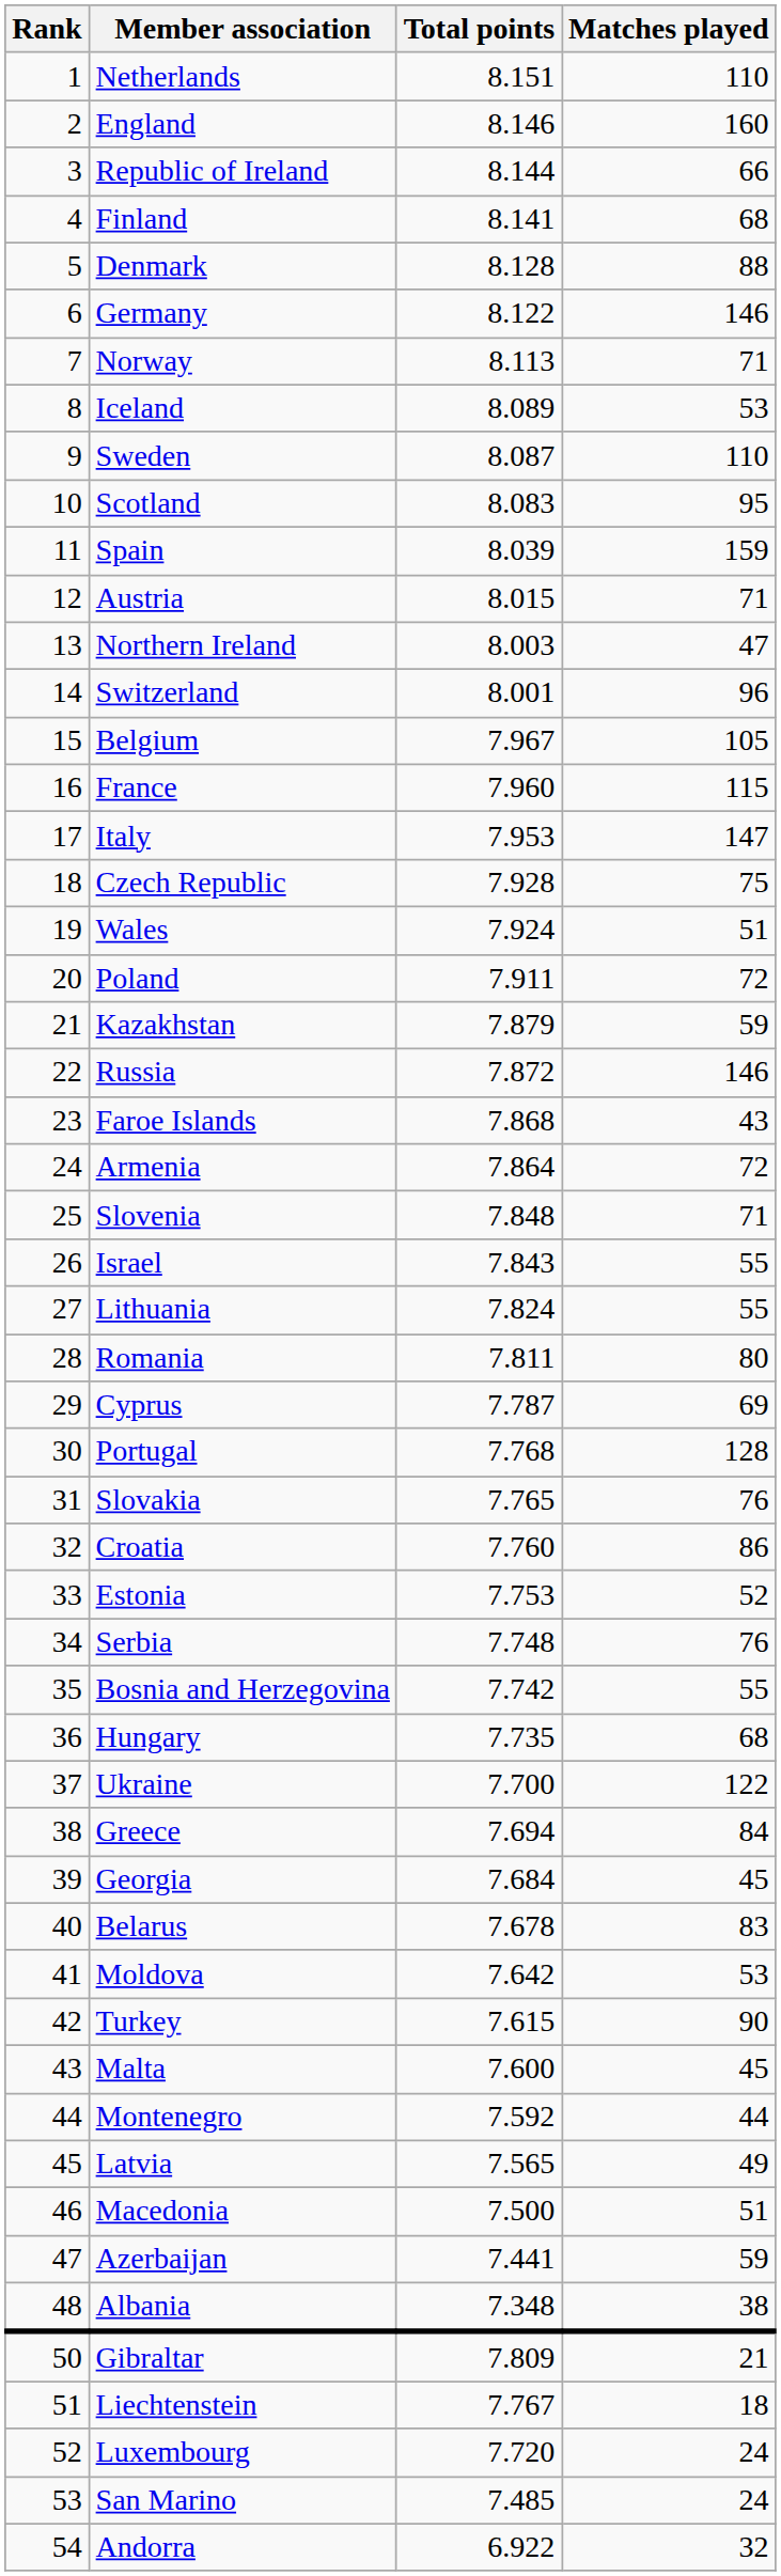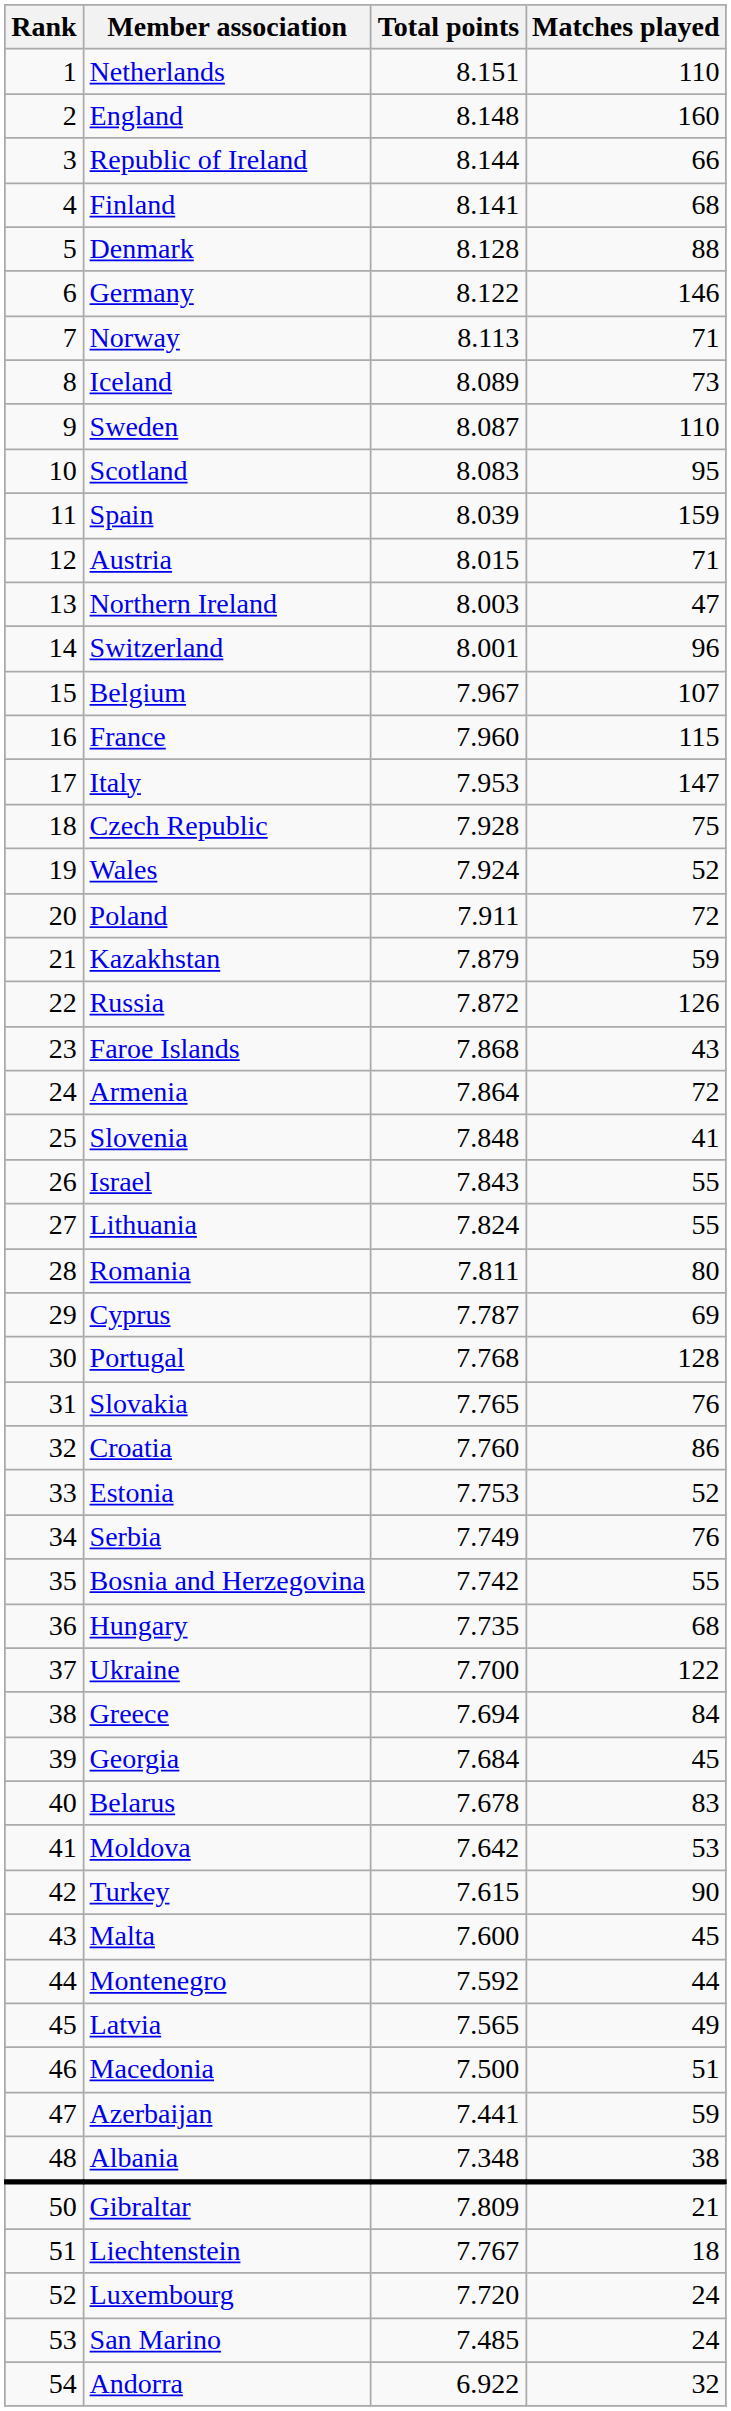England | Total points: 8.146 -> 8.148
Iceland | Matches played: 53 -> 73
Belgium | Matches played: 105 -> 107
Wales | Matches played: 51 -> 52
Russia | Matches played: 146 -> 126
Slovenia | Matches played: 71 -> 41
Serbia | Total points: 7.748 -> 7.749
